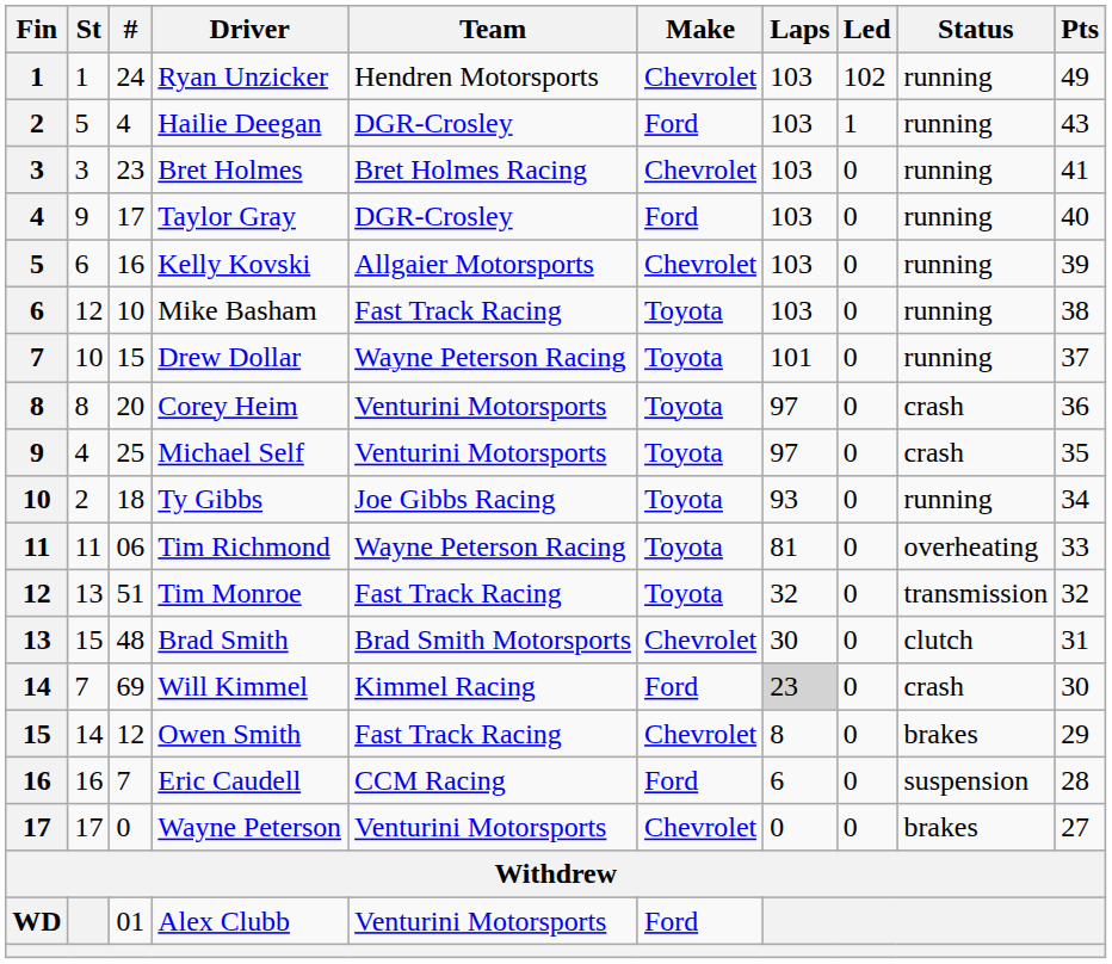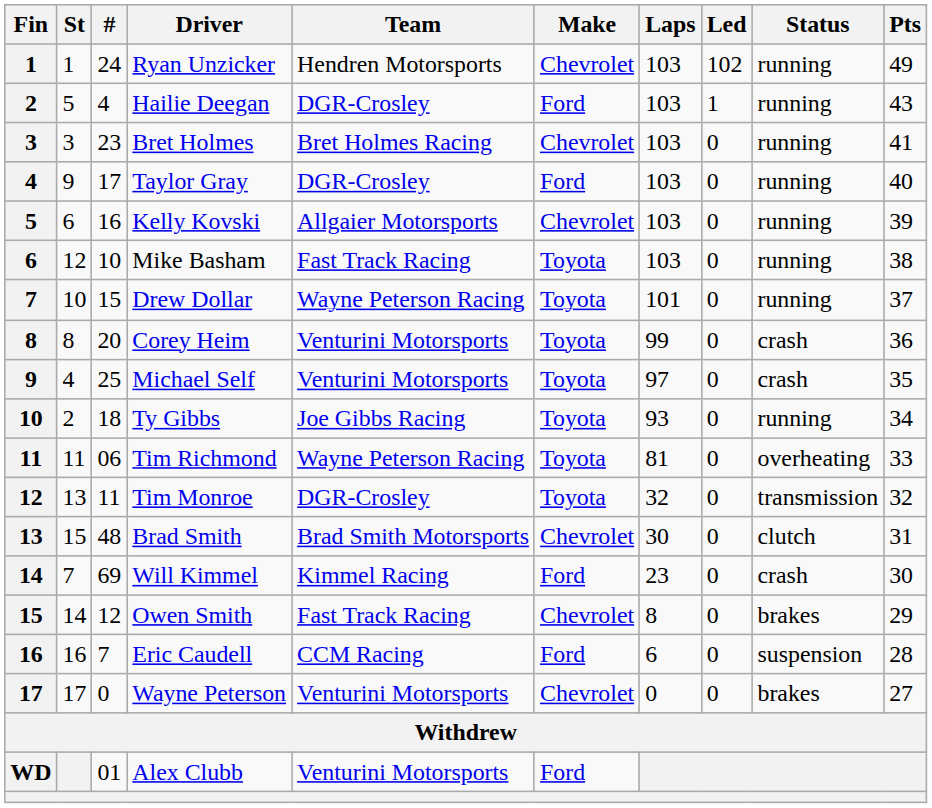Corey Heim | Laps: 97 -> 99
Tim Monroe | #: 51 -> 11
Tim Monroe | Team: Fast Track Racing -> DGR-Crosley
Will Kimmel | Laps: lightgrey background -> no background
